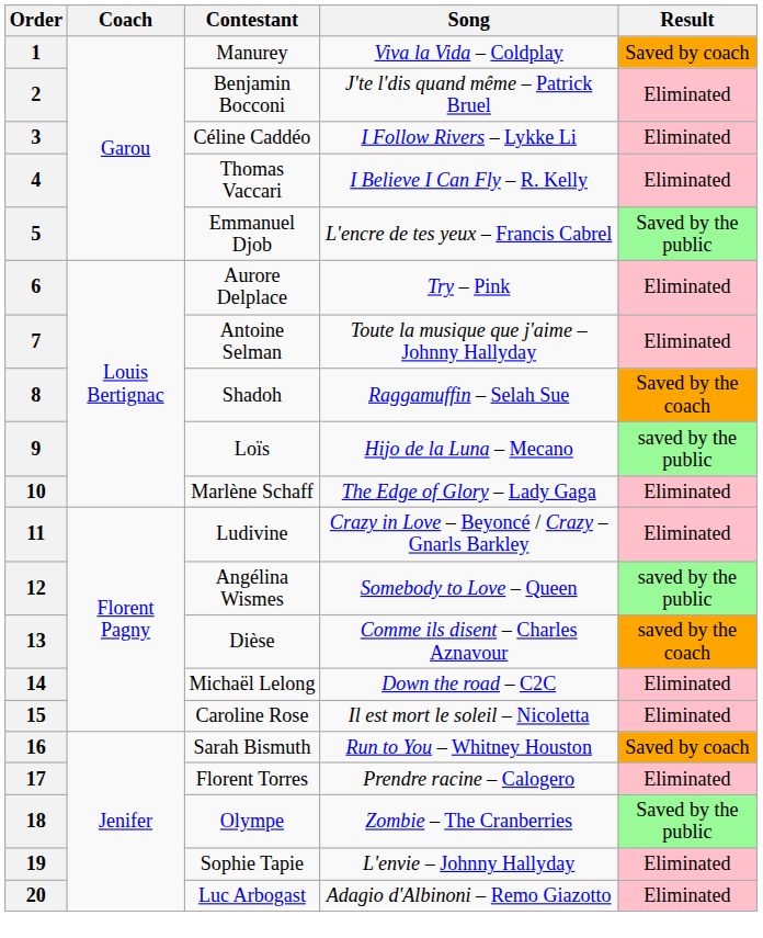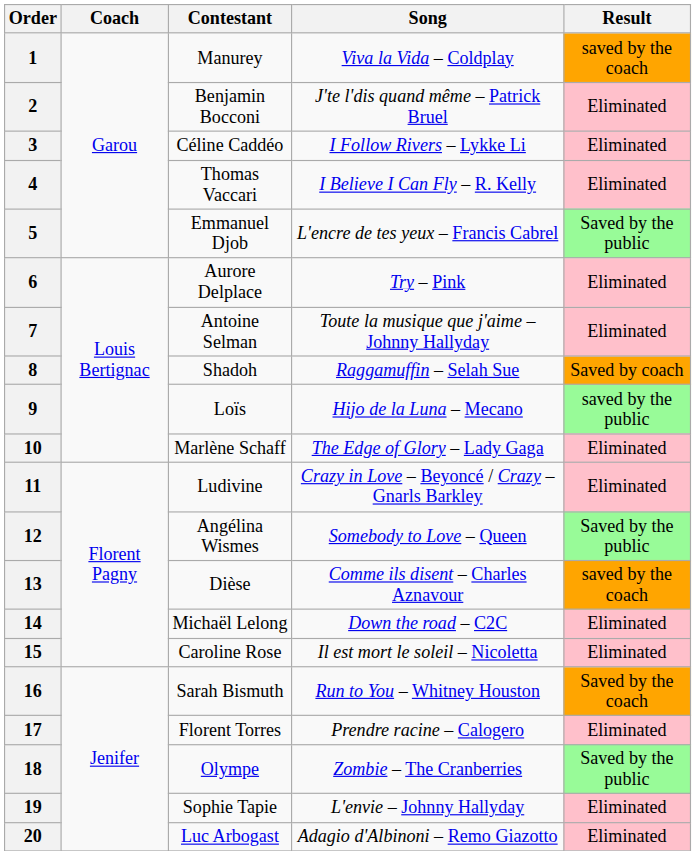1 | Result: Saved by coach -> saved by the coach
8 | Result: Saved by the coach -> Saved by coach
12 | Result: saved by the public -> Saved by the public
16 | Result: Saved by coach -> Saved by the coach
